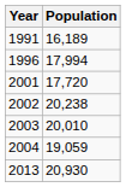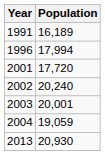2002 | Population: 20,238 -> 20,240
2003 | Population: 20,010 -> 20,001
